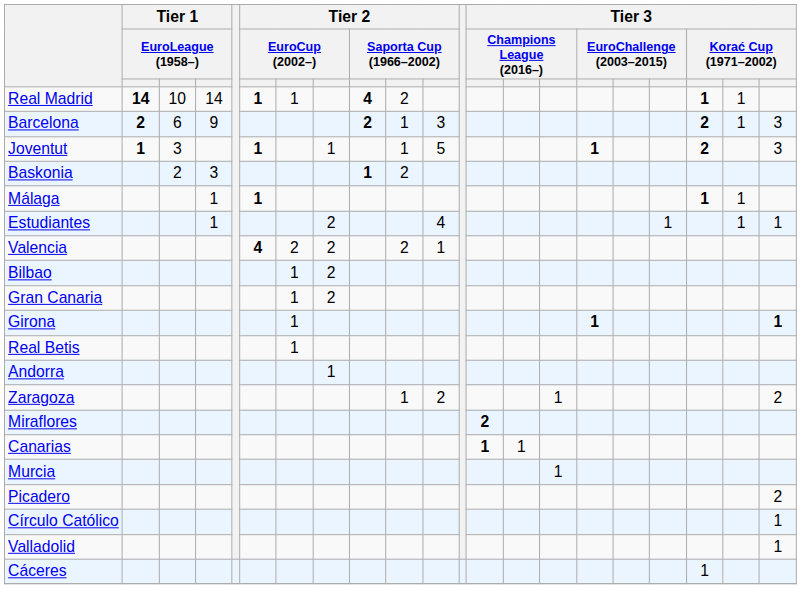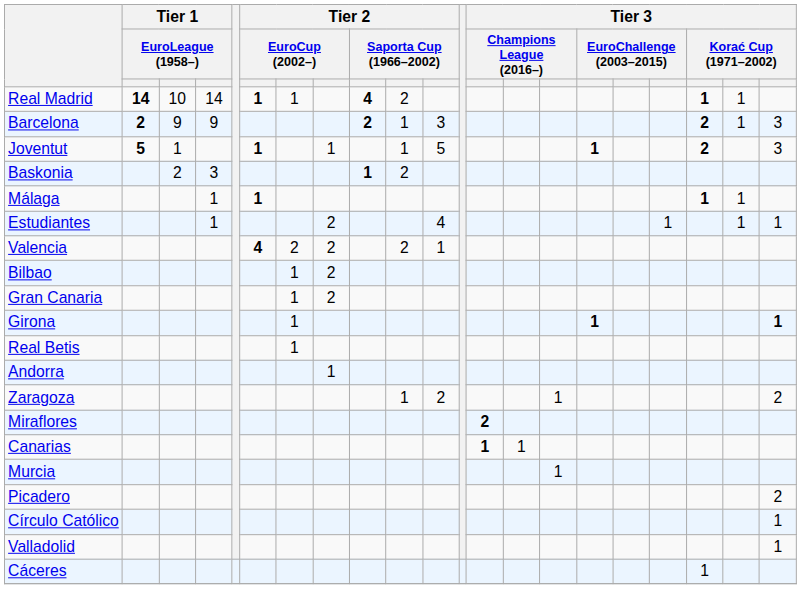Barcelona | column 3: 6 -> 9
Joventut | column 2: 1 -> 5
Joventut | column 3: 3 -> 1
